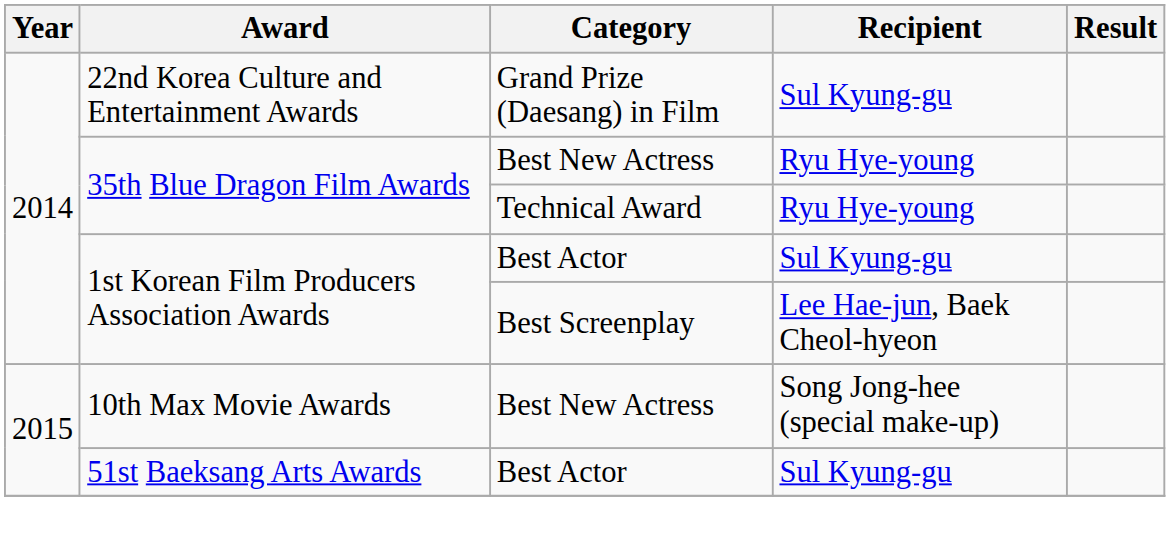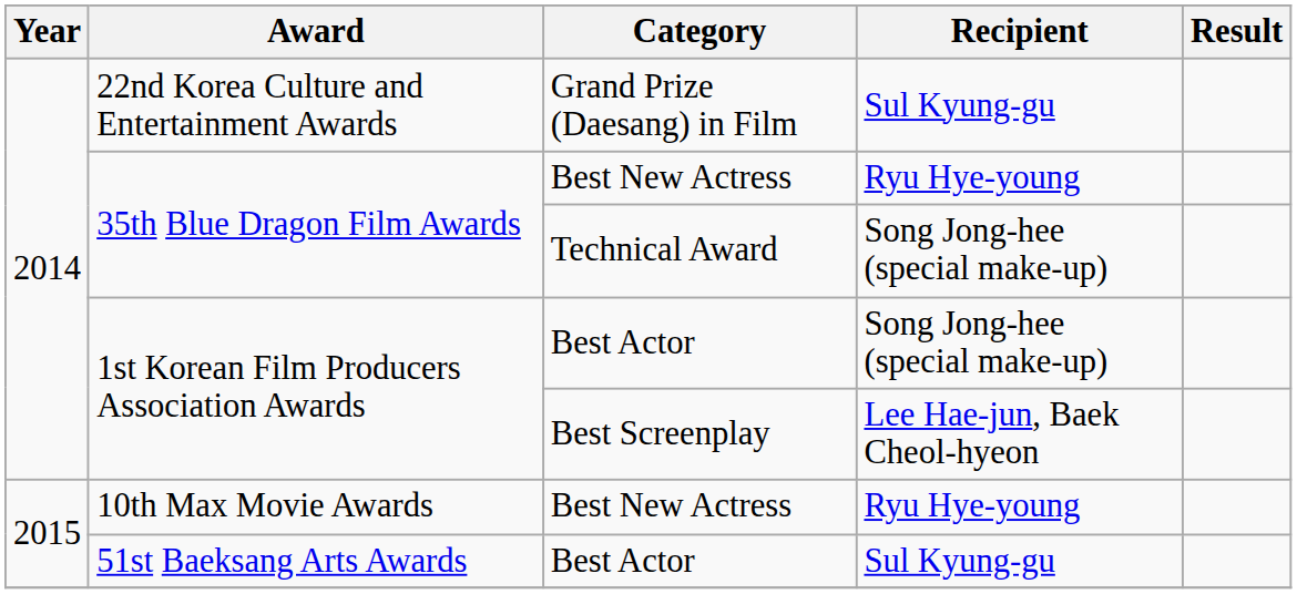35th Blue Dragon Film Awards / Technical Award | Recipient: Ryu Hye-young -> Song Jong-hee (special make-up)
1st Korean Film Producers Association Awards / Best Actor | Recipient: Sul Kyung-gu -> Song Jong-hee (special make-up)
10th Max Movie Awards | Recipient: Song Jong-hee (special make-up) -> Ryu Hye-young
